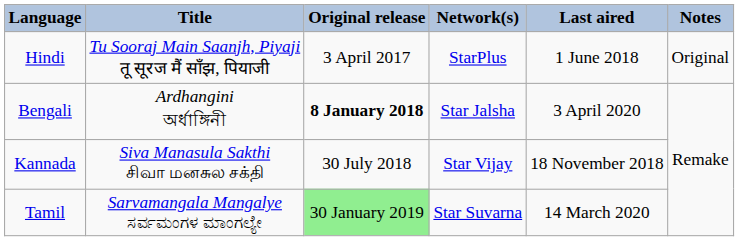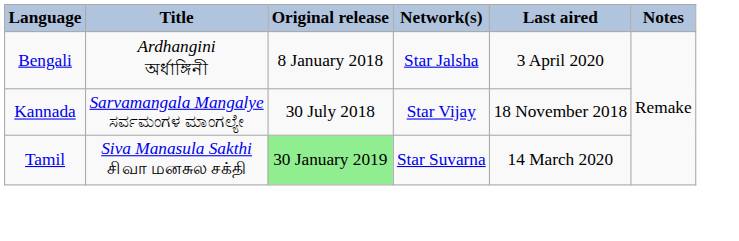- row: Hindi | Tu Sooraj Main Saanjh, Piyaji तू सूरज मैं सॉंझ, पियाजी | 3 April 2017 | StarPlus | 1 June 2018 | Original
Bengali | Original release: bold -> normal
Kannada | Title: Siva Manasula Sakthi சிவா மனசுல சக்தி -> Sarvamangala Mangalye ಸರ್ವಮಂಗಳ ಮಾಂಗಲ್ಯೇ
Tamil | Title: Sarvamangala Mangalye ಸರ್ವಮಂಗಳ ಮಾಂಗಲ್ಯೇ -> Siva Manasula Sakthi சிவா மனசுல சக்தி
